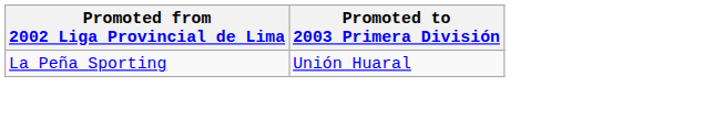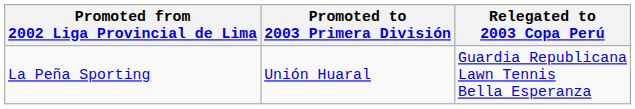+ column: Relegated to 2003 Copa Perú | Guardia Republicana Lawn Tennis Bella Esperanza
